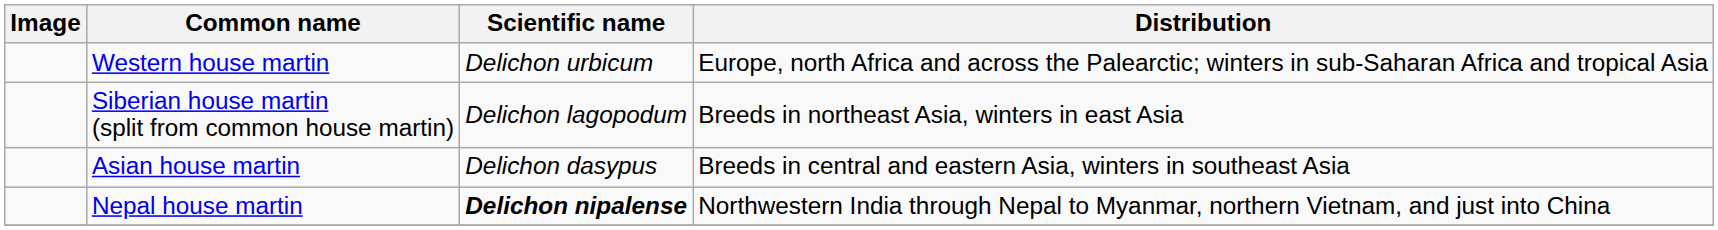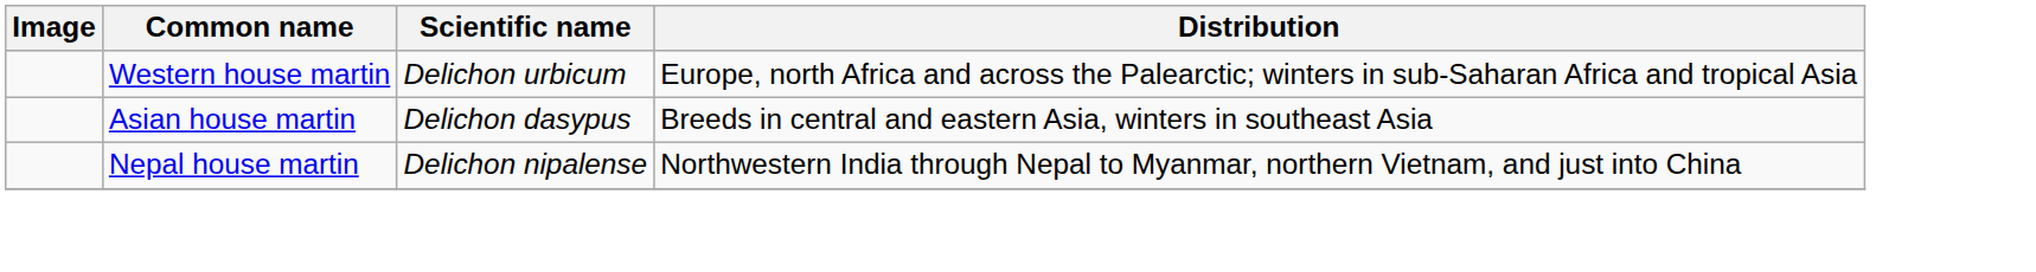- row: Siberian house martin (split from common house martin) | Delichon lagopodum | Breeds in northeast Asia, winters in east Asia
Nepal house martin | Scientific name: bold -> normal
